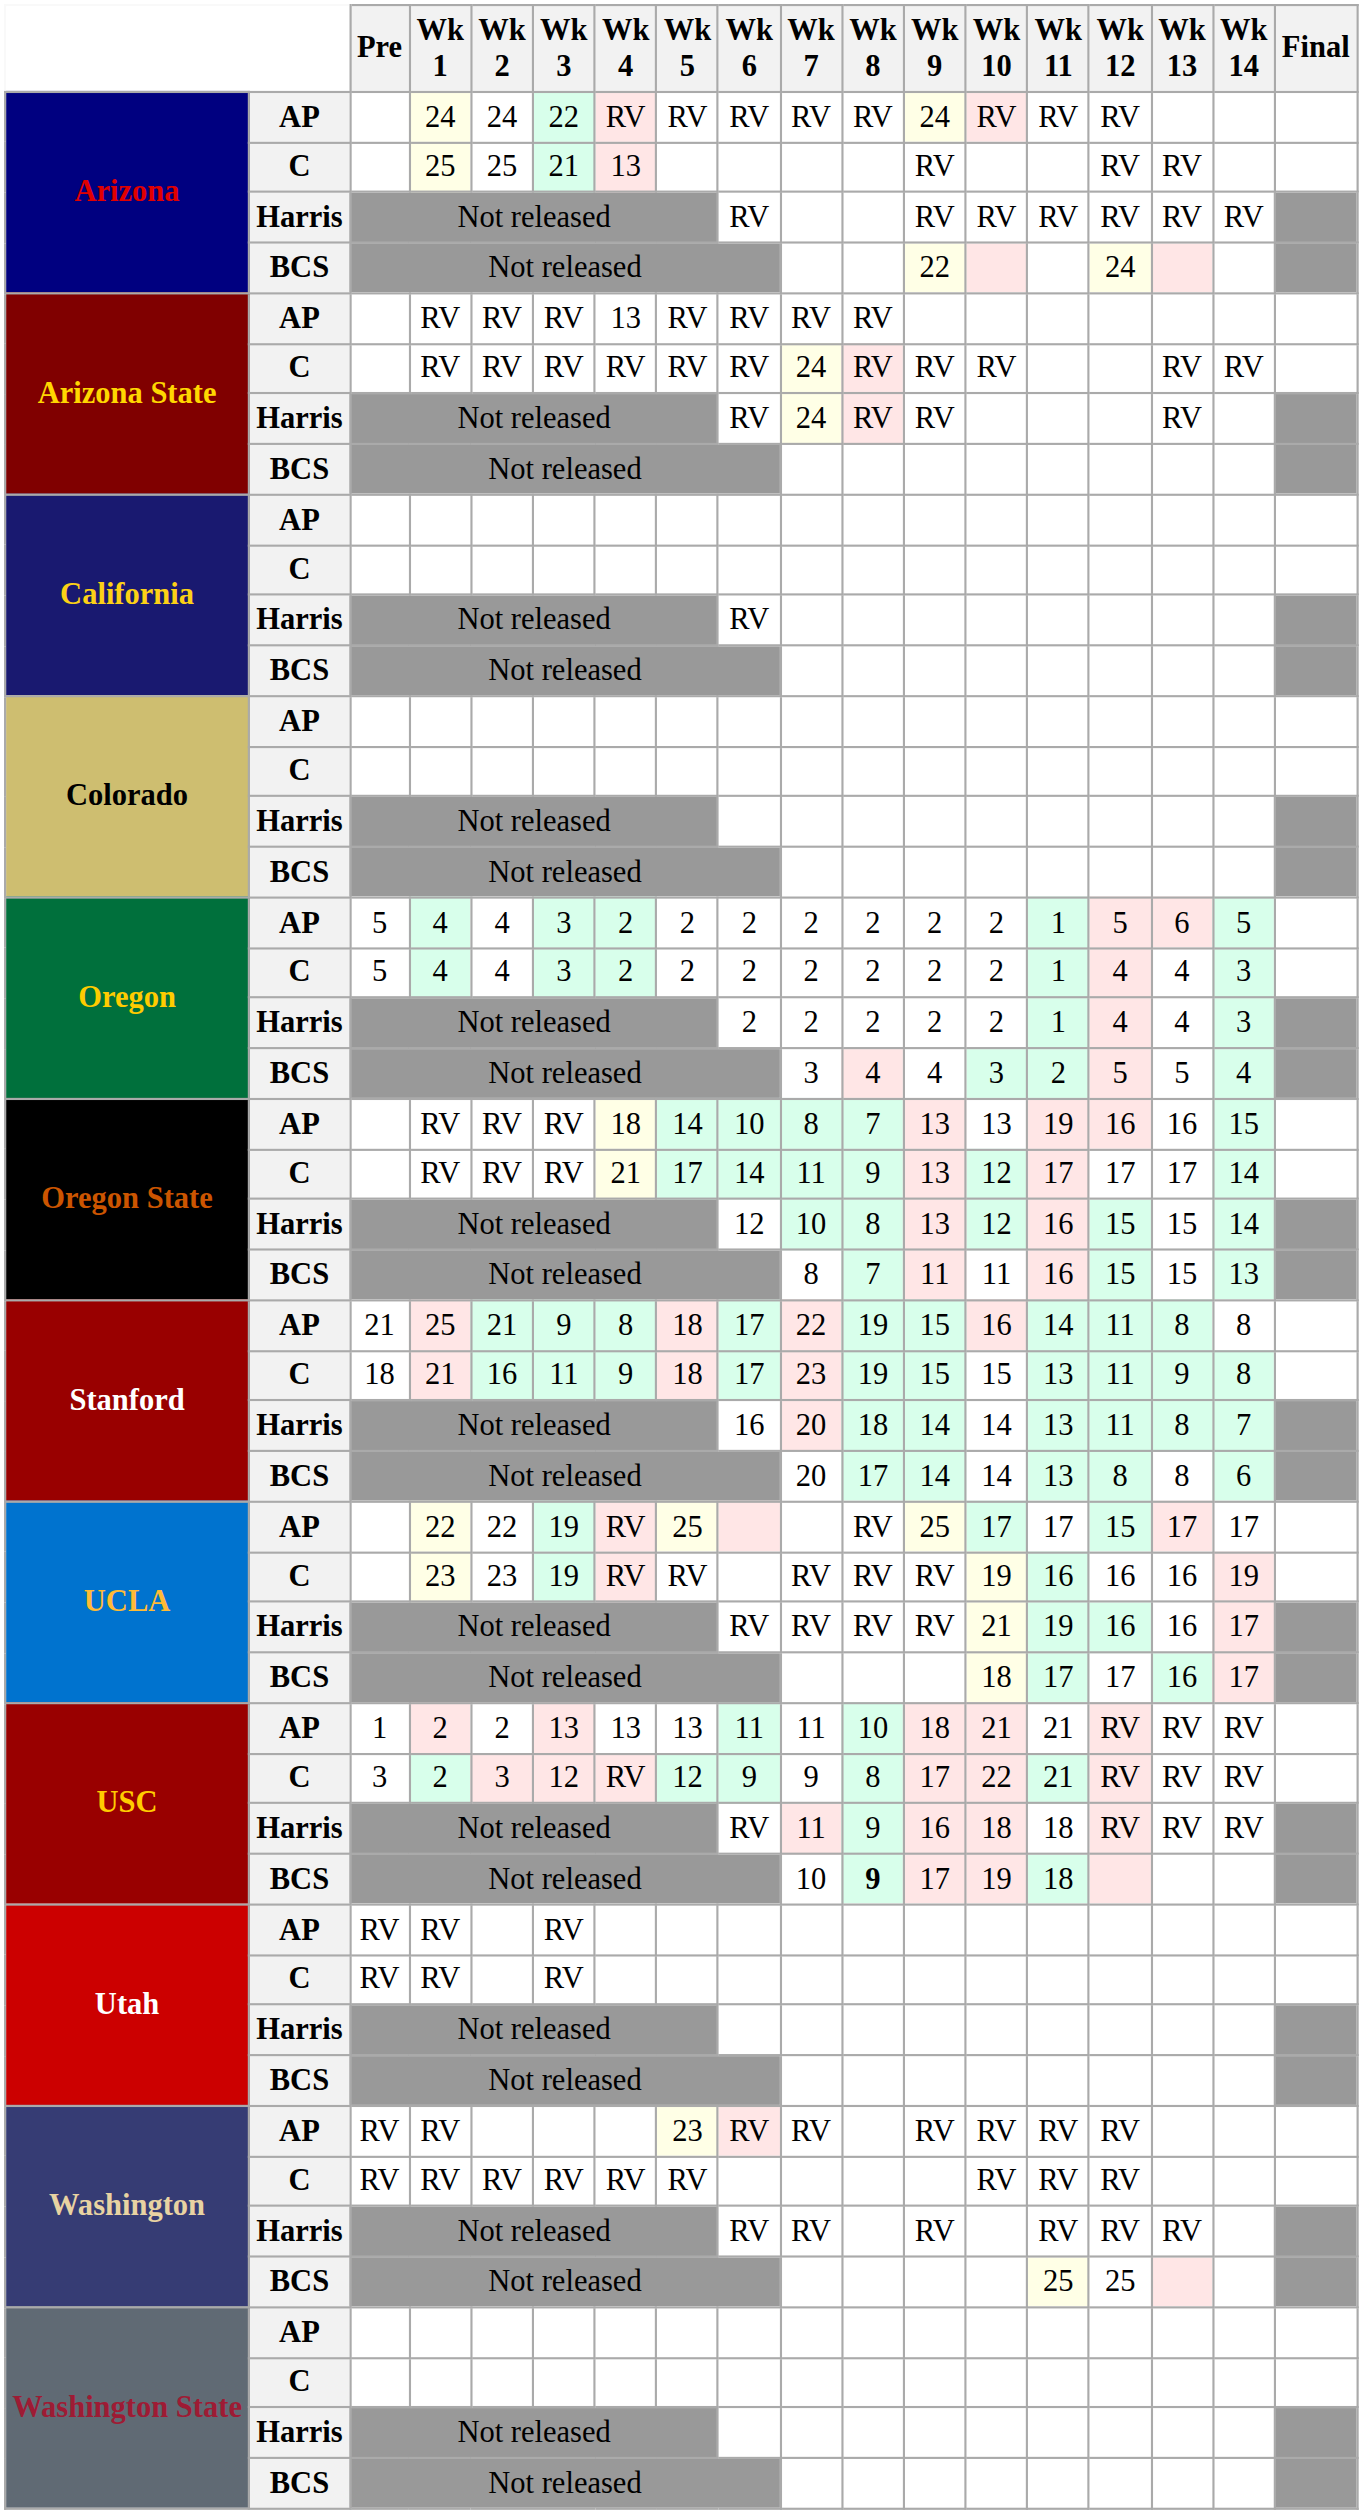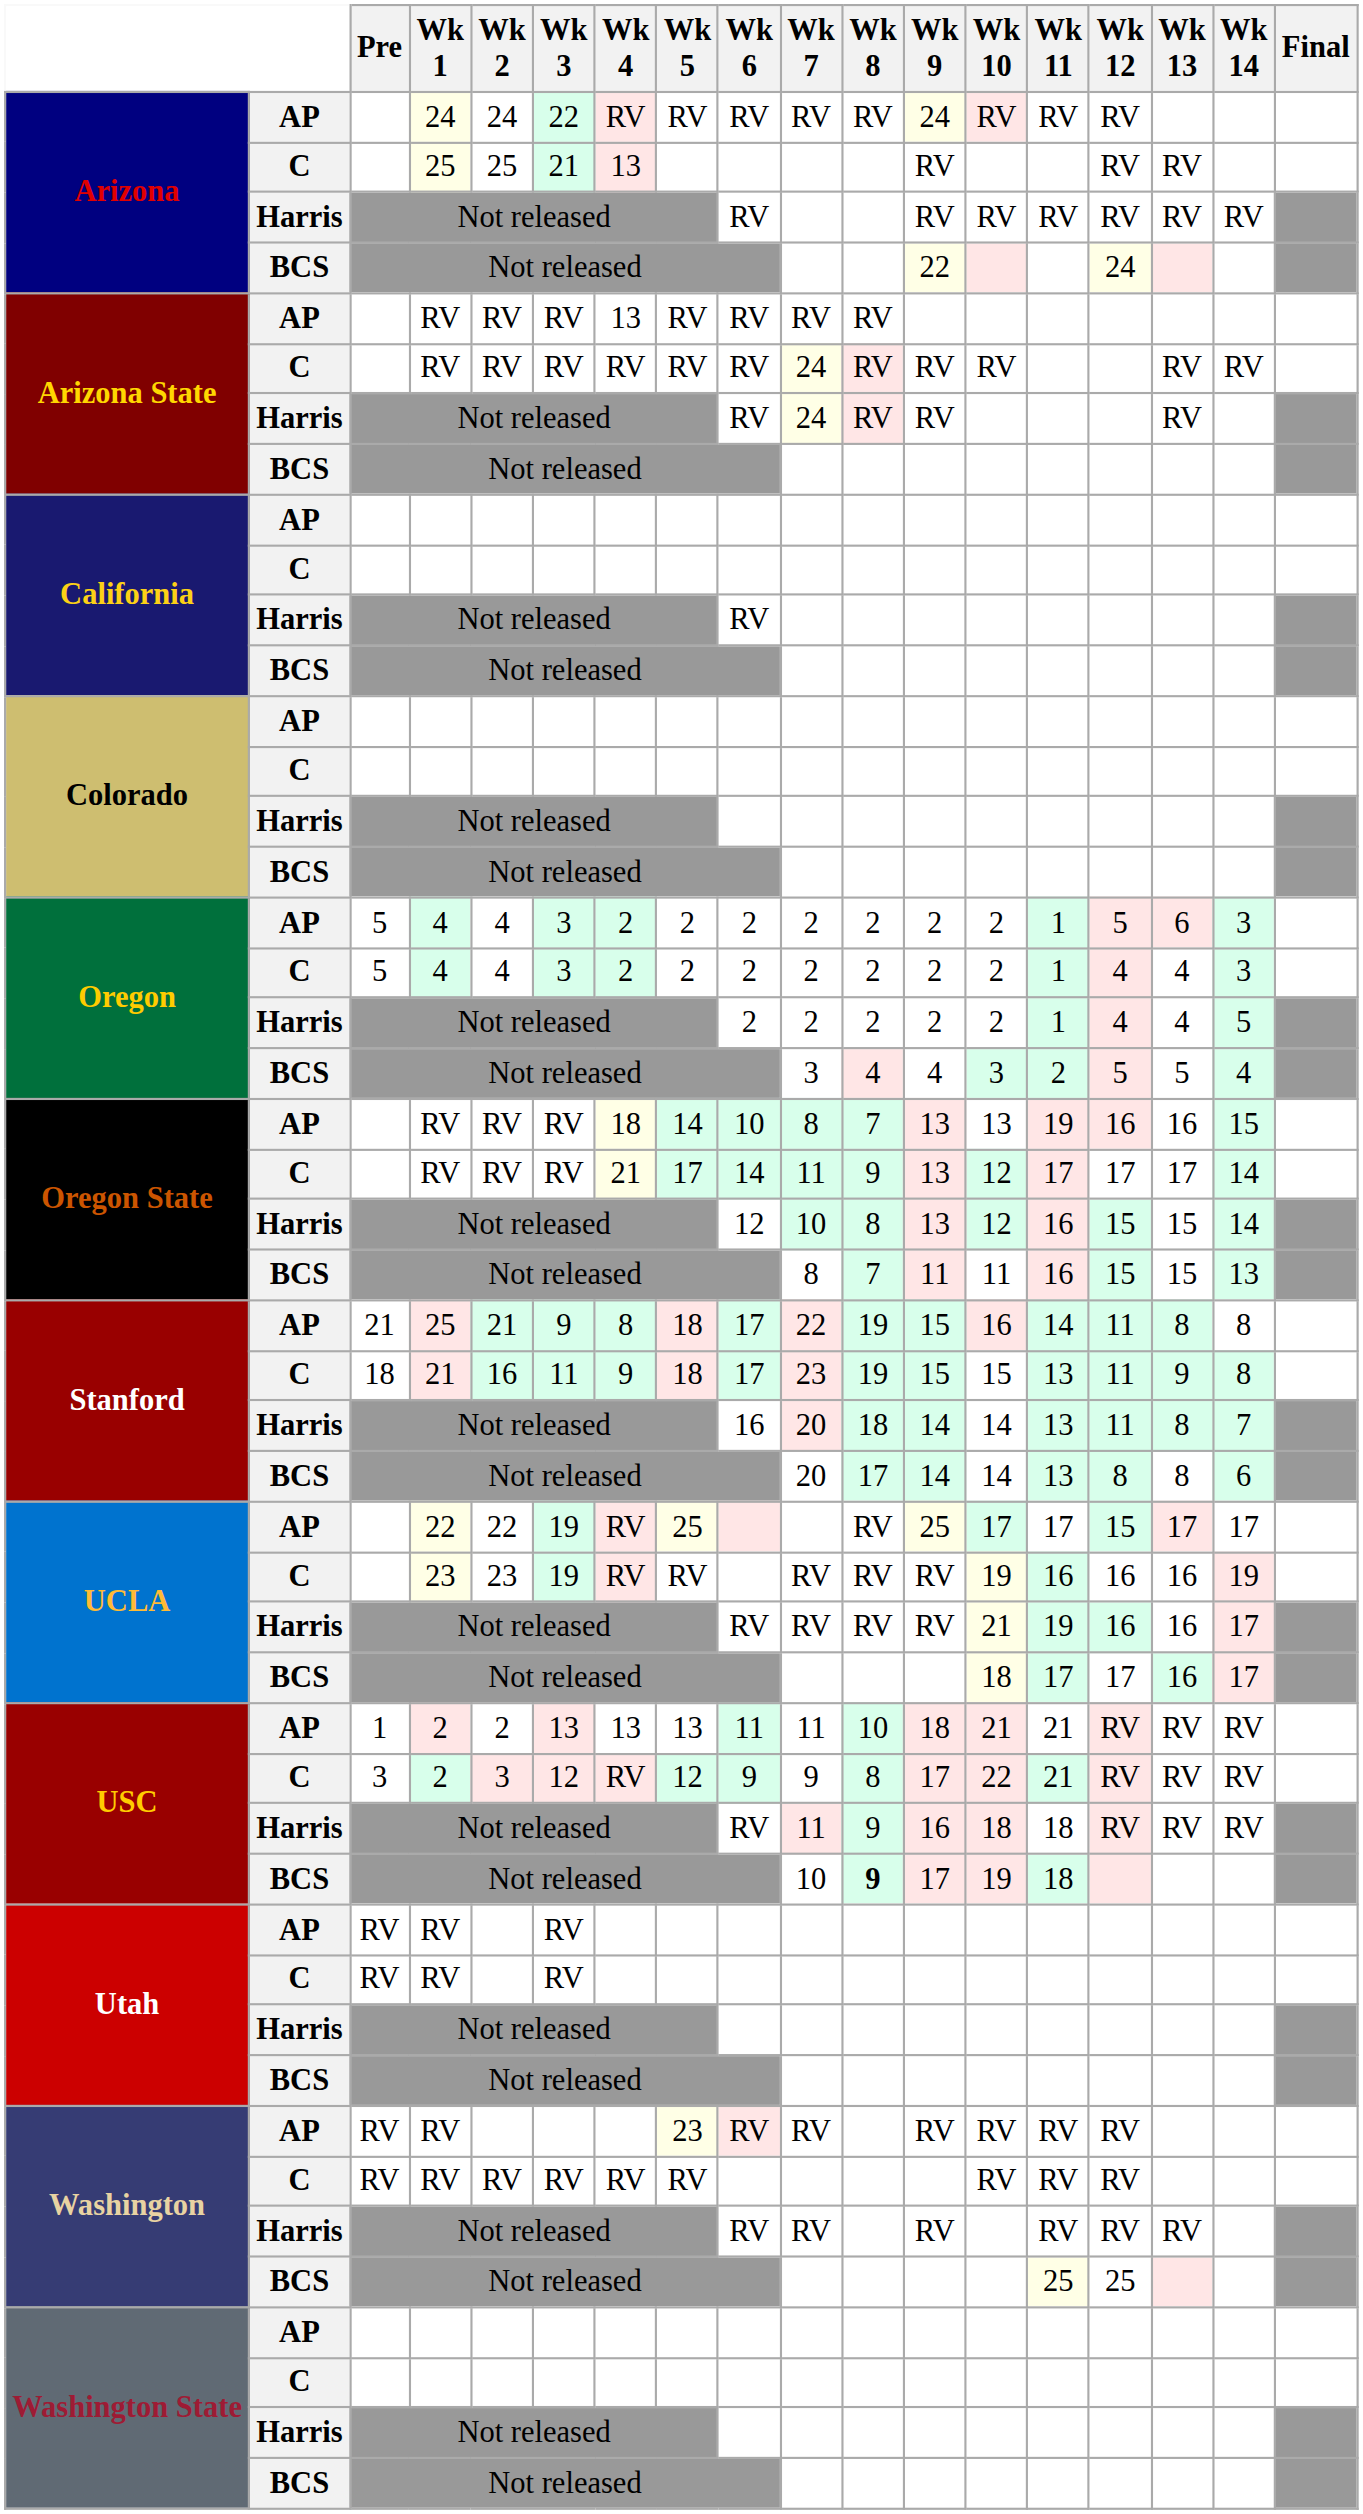Oregon / AP | Wk 14: 5 -> 3
Oregon / Harris | Wk 14: 3 -> 5
